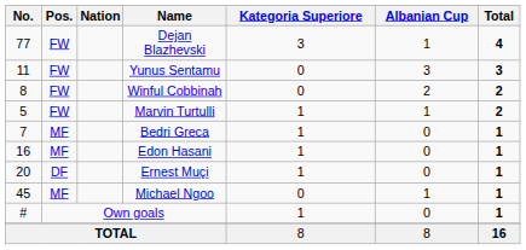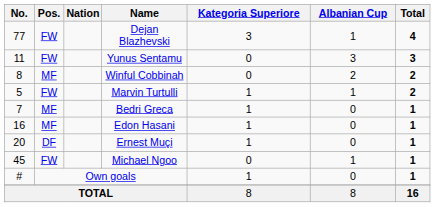Winful Cobbinah | Pos.: FW -> MF
Michael Ngoo | Pos.: MF -> FW
